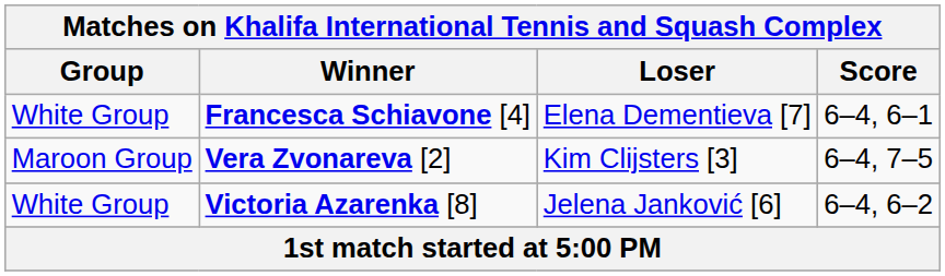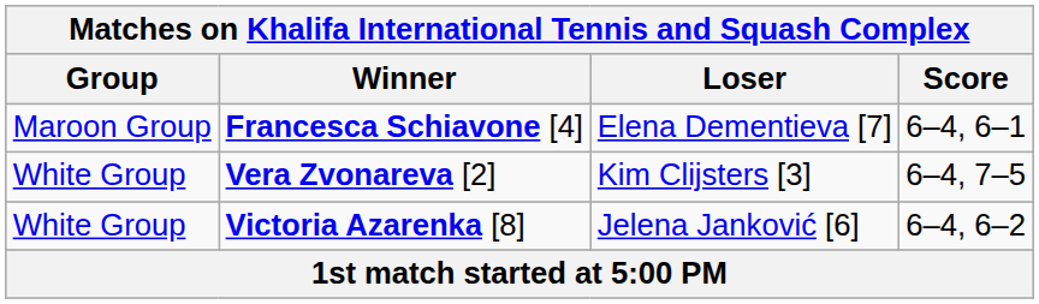Francesca Schiavone [4] | Group: White Group -> Maroon Group
Vera Zvonareva [2] | Group: Maroon Group -> White Group
